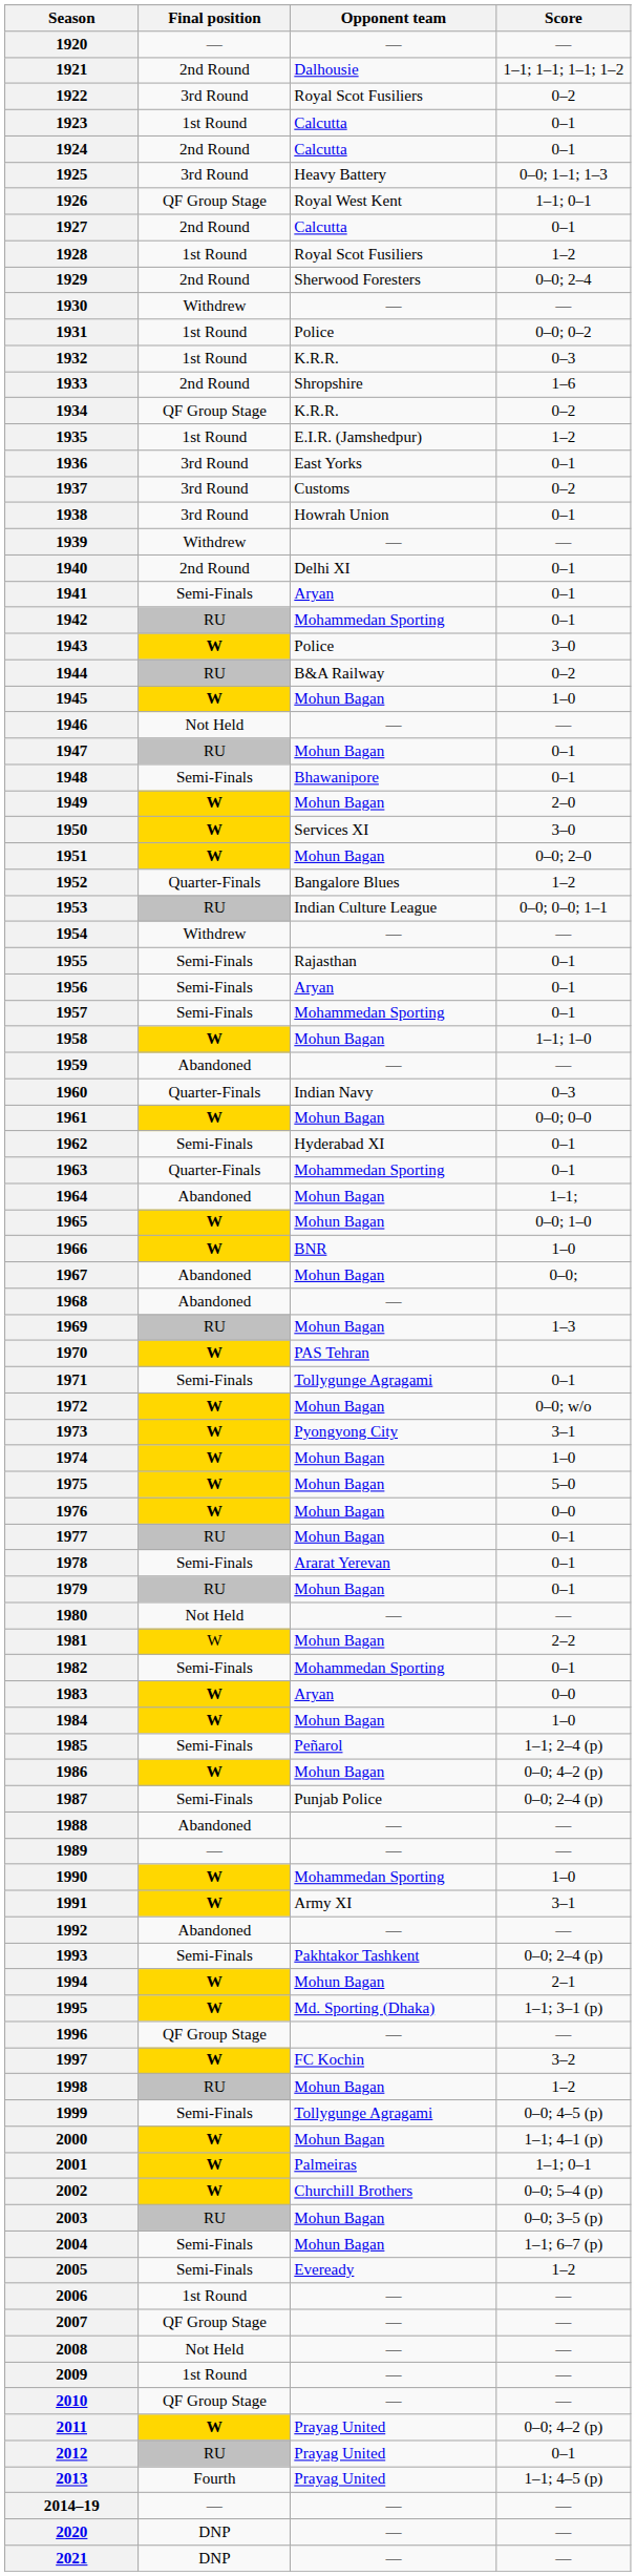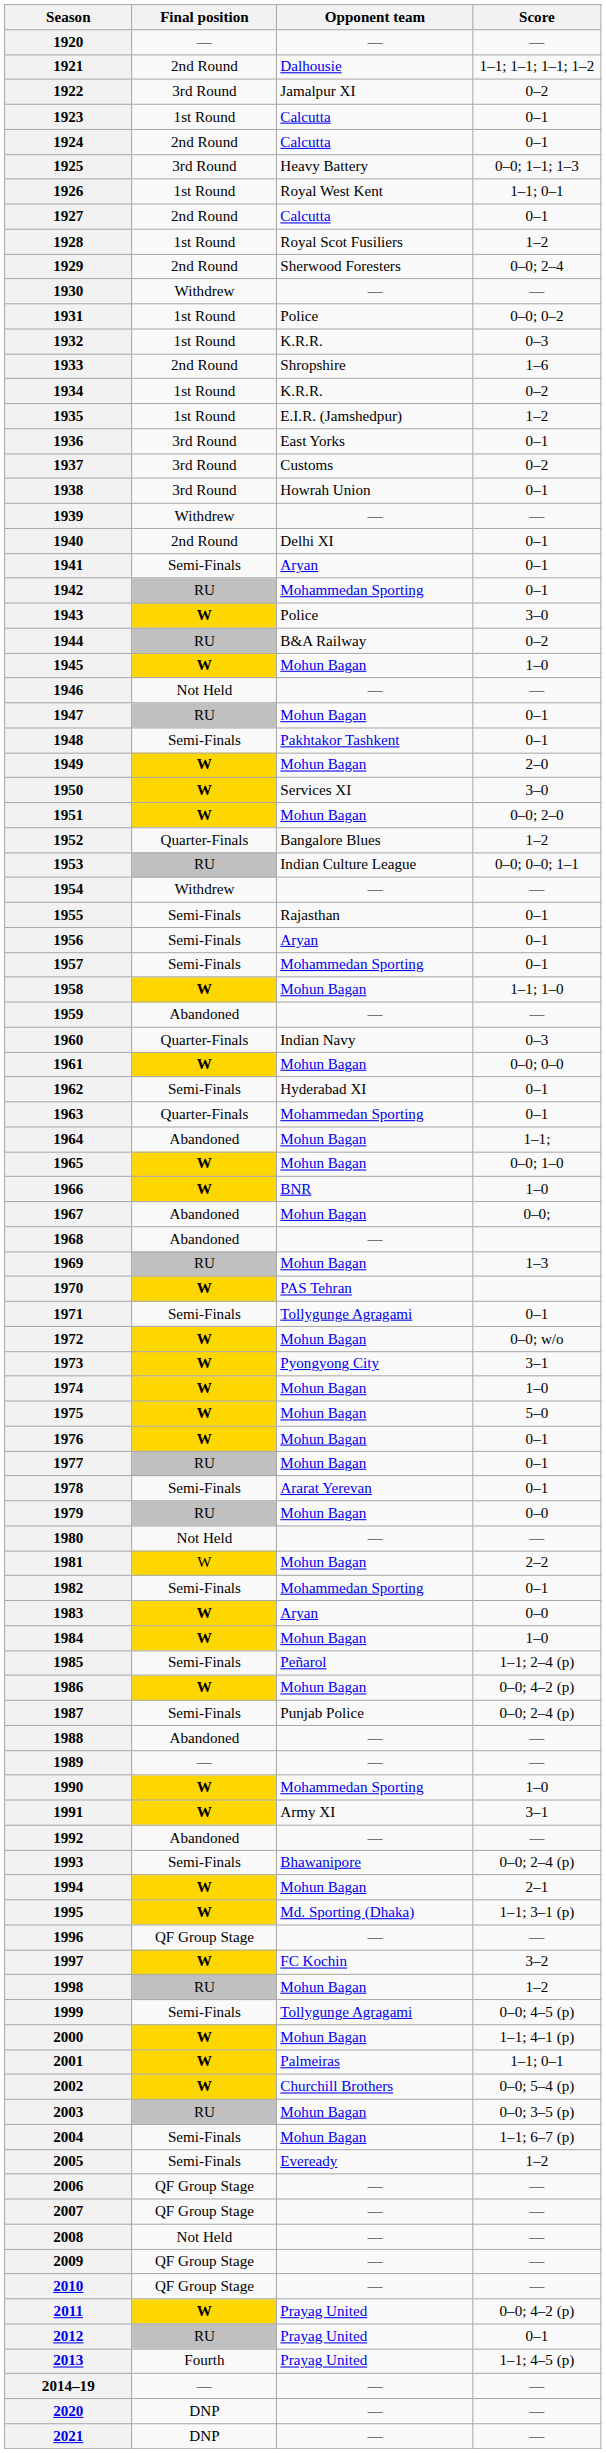1922 | Opponent team: Royal Scot Fusiliers -> Jamalpur XI
1926 | Final position: QF Group Stage -> 1st Round
1934 | Final position: QF Group Stage -> 1st Round
1948 | Opponent team: Bhawanipore -> Pakhtakor Tashkent
1976 | Score: 0–0 -> 0–1
1979 | Score: 0–1 -> 0–0
1993 | Opponent team: Pakhtakor Tashkent -> Bhawanipore
2006 | Final position: 1st Round -> QF Group Stage
2009 | Final position: 1st Round -> QF Group Stage
